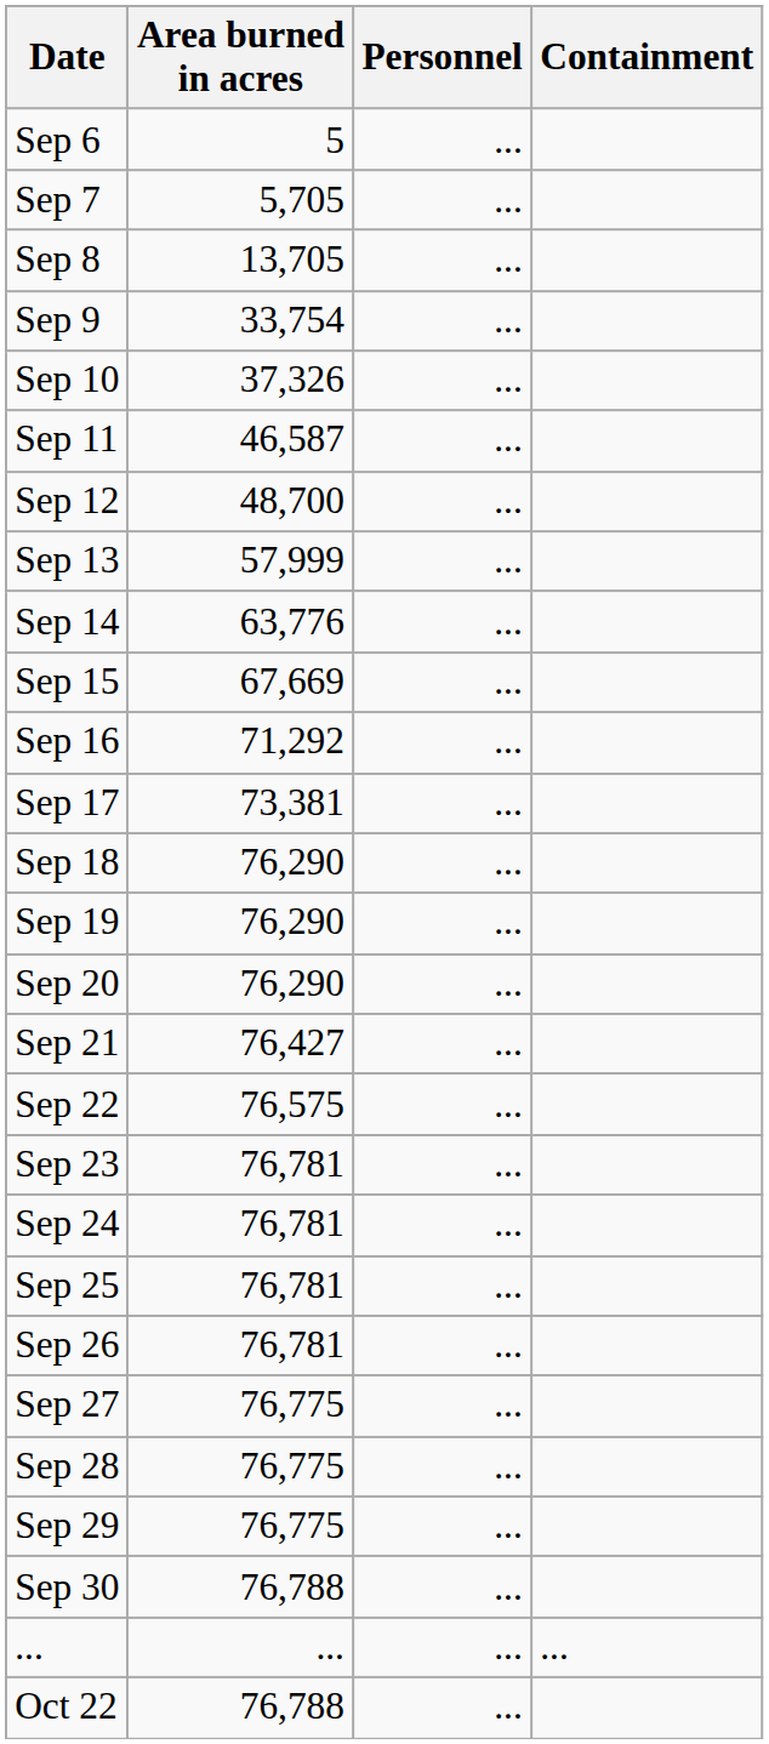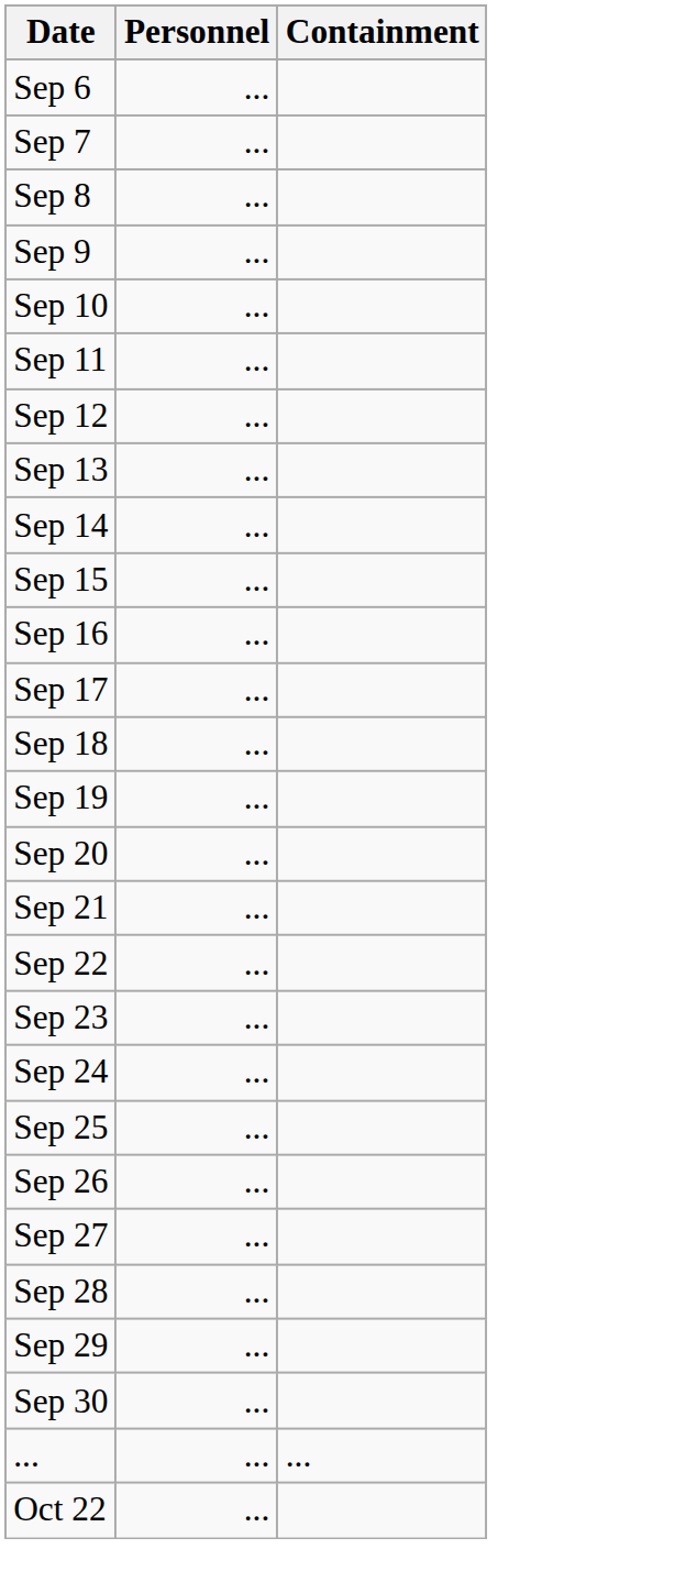- column: Area burned in acres | 5 | 5,705 | 13,705 | 33,754 | 37,326 | 46,587 | 48,700 | 57,999 | 63,776 | 67,669 | 71,292 | 73,381 | 76,290 | 76,290 | 76,290 | 76,427 | 76,575 | 76,781 | 76,781 | 76,781 | 76,781 | 76,775 | 76,775 | 76,775 | 76,788 | ... | 76,788
